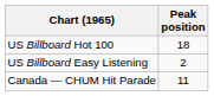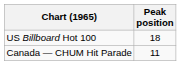- row: US Billboard Easy Listening | 2
